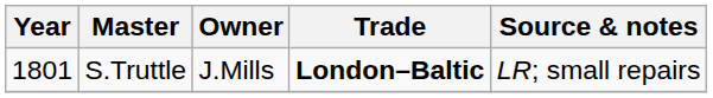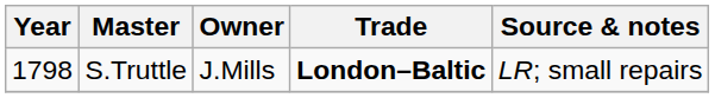S.Truttle | Year: 1801 -> 1798
